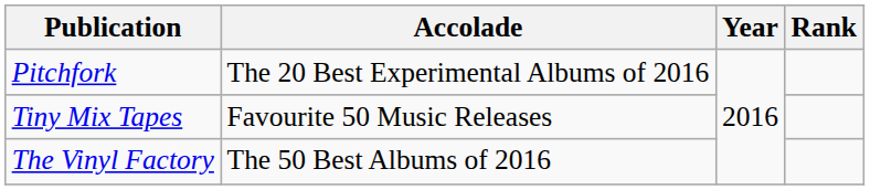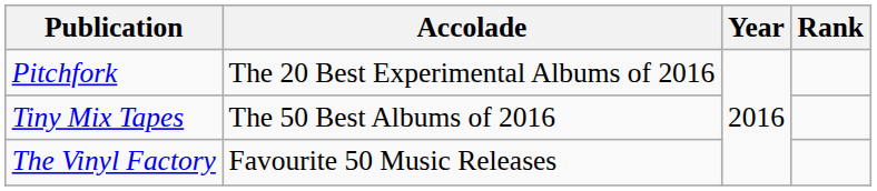Tiny Mix Tapes | Accolade: Favourite 50 Music Releases -> The 50 Best Albums of 2016
The Vinyl Factory | Accolade: The 50 Best Albums of 2016 -> Favourite 50 Music Releases
